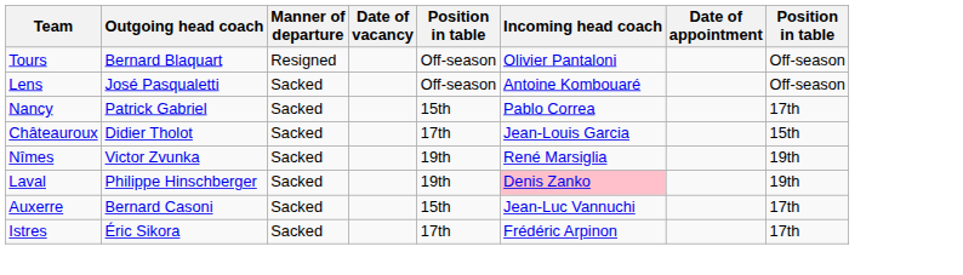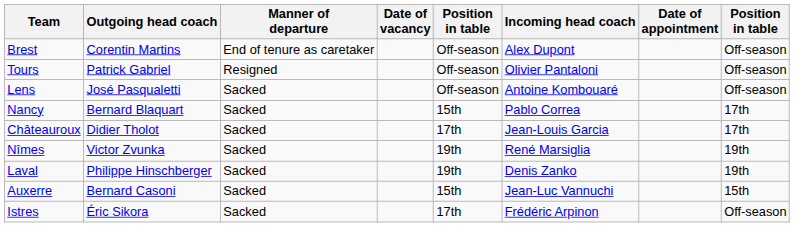+ row: Brest | Corentin Martins | End of tenure as caretaker | Off-season | Alex Dupont | Off-season
Tours | Outgoing head coach: Bernard Blaquart -> Patrick Gabriel
Nancy | Outgoing head coach: Patrick Gabriel -> Bernard Blaquart
Châteauroux | column 8: 15th -> 17th
Laval | Incoming head coach: pink background -> no background
Auxerre | column 8: 17th -> 15th
Istres | column 8: 17th -> Off-season
